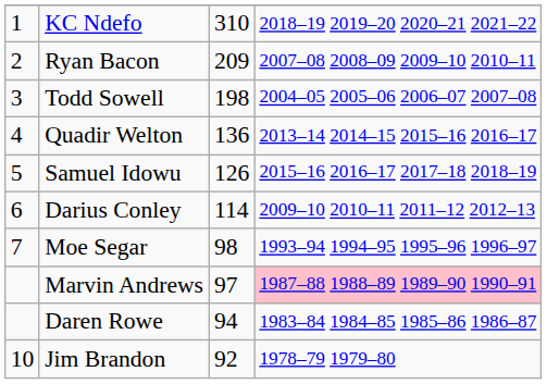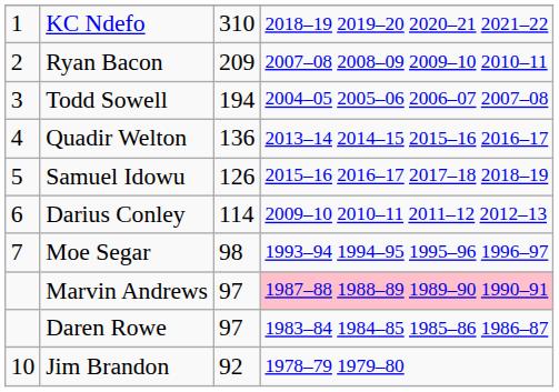Todd Sowell | column 3: 198 -> 194
Daren Rowe | column 3: 94 -> 97
